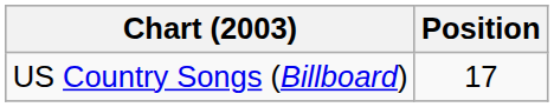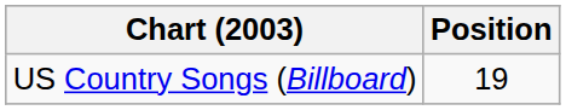US Country Songs (Billboard) | Position: 17 -> 19
